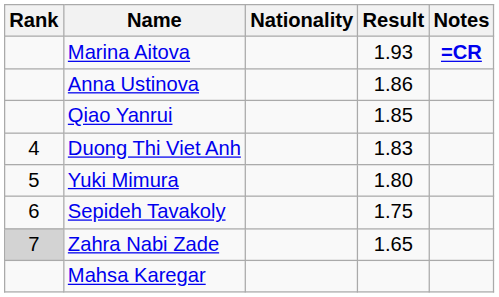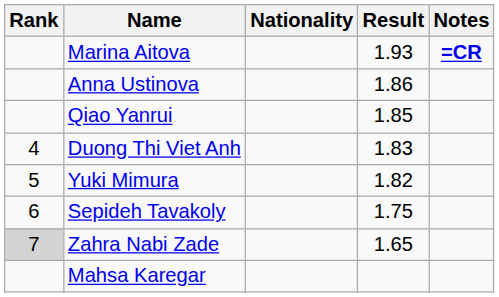Yuki Mimura | Result: 1.80 -> 1.82
